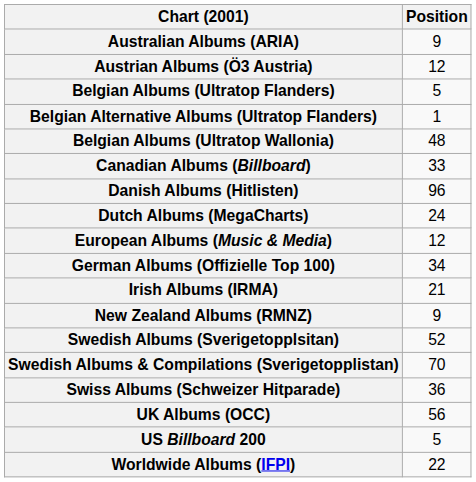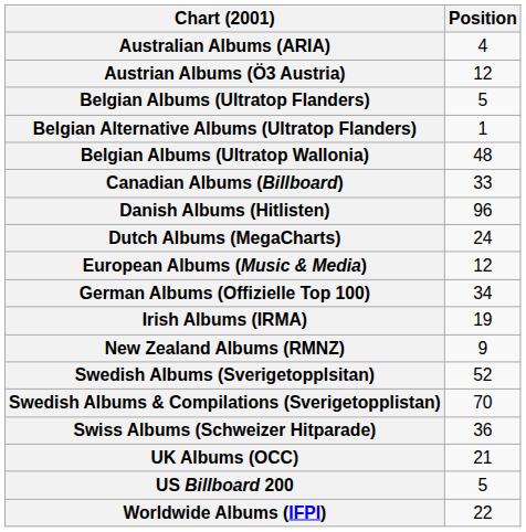Australian Albums (ARIA) | Position: 9 -> 4
Irish Albums (IRMA) | Position: 21 -> 19
UK Albums (OCC) | Position: 56 -> 21
